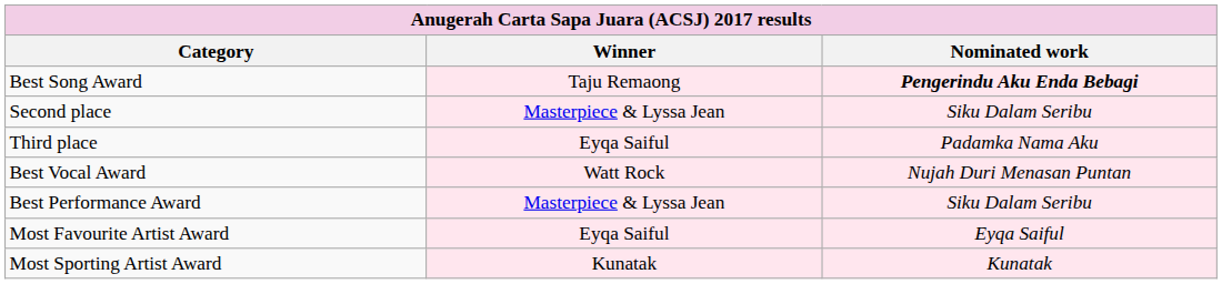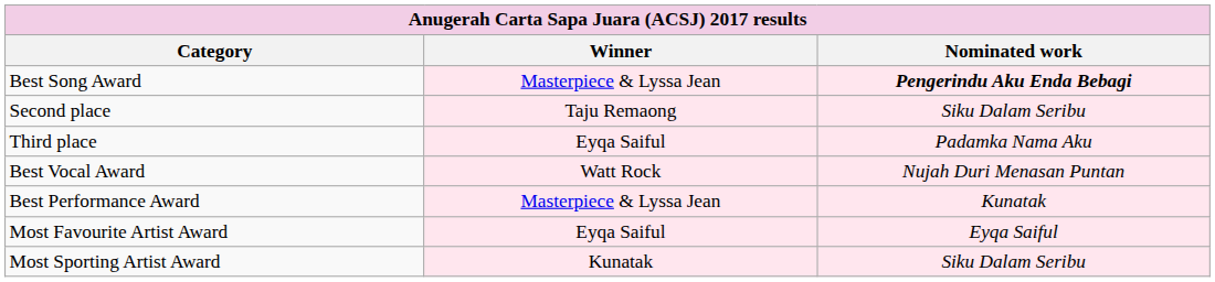Best Song Award | Winner: Taju Remaong -> Masterpiece & Lyssa Jean
Second place | Winner: Masterpiece & Lyssa Jean -> Taju Remaong
Best Performance Award | Nominated work: Siku Dalam Seribu -> Kunatak
Most Sporting Artist Award | Nominated work: Kunatak -> Siku Dalam Seribu
